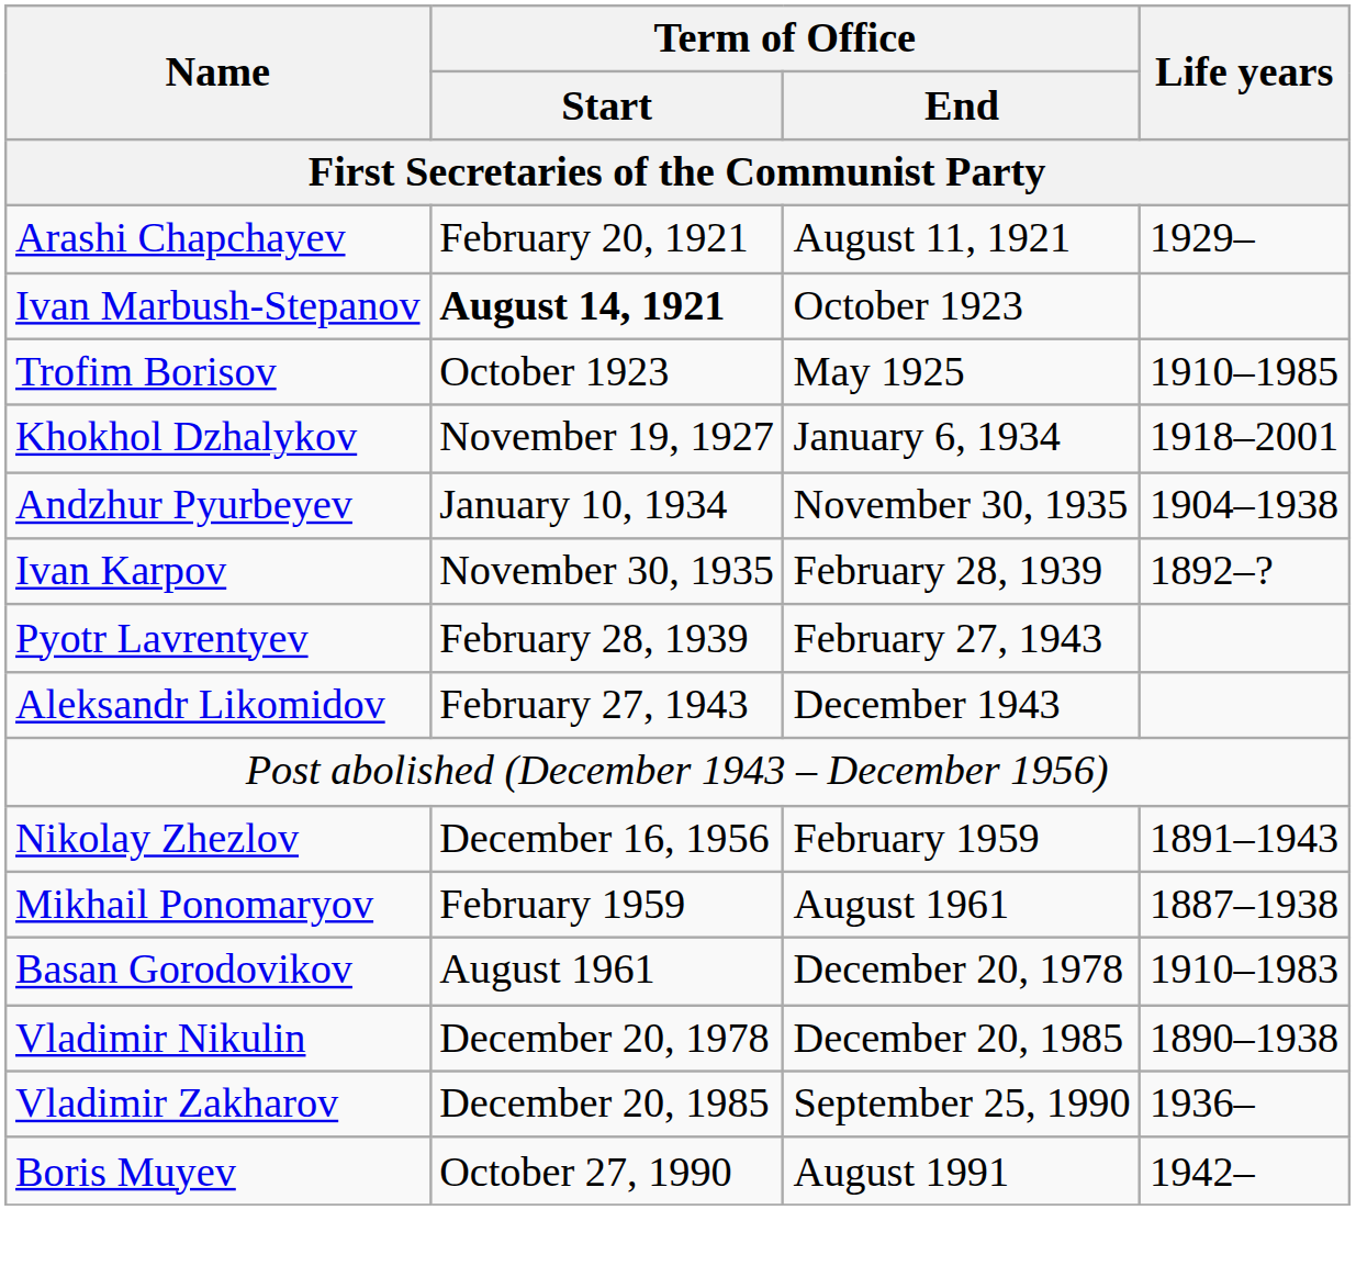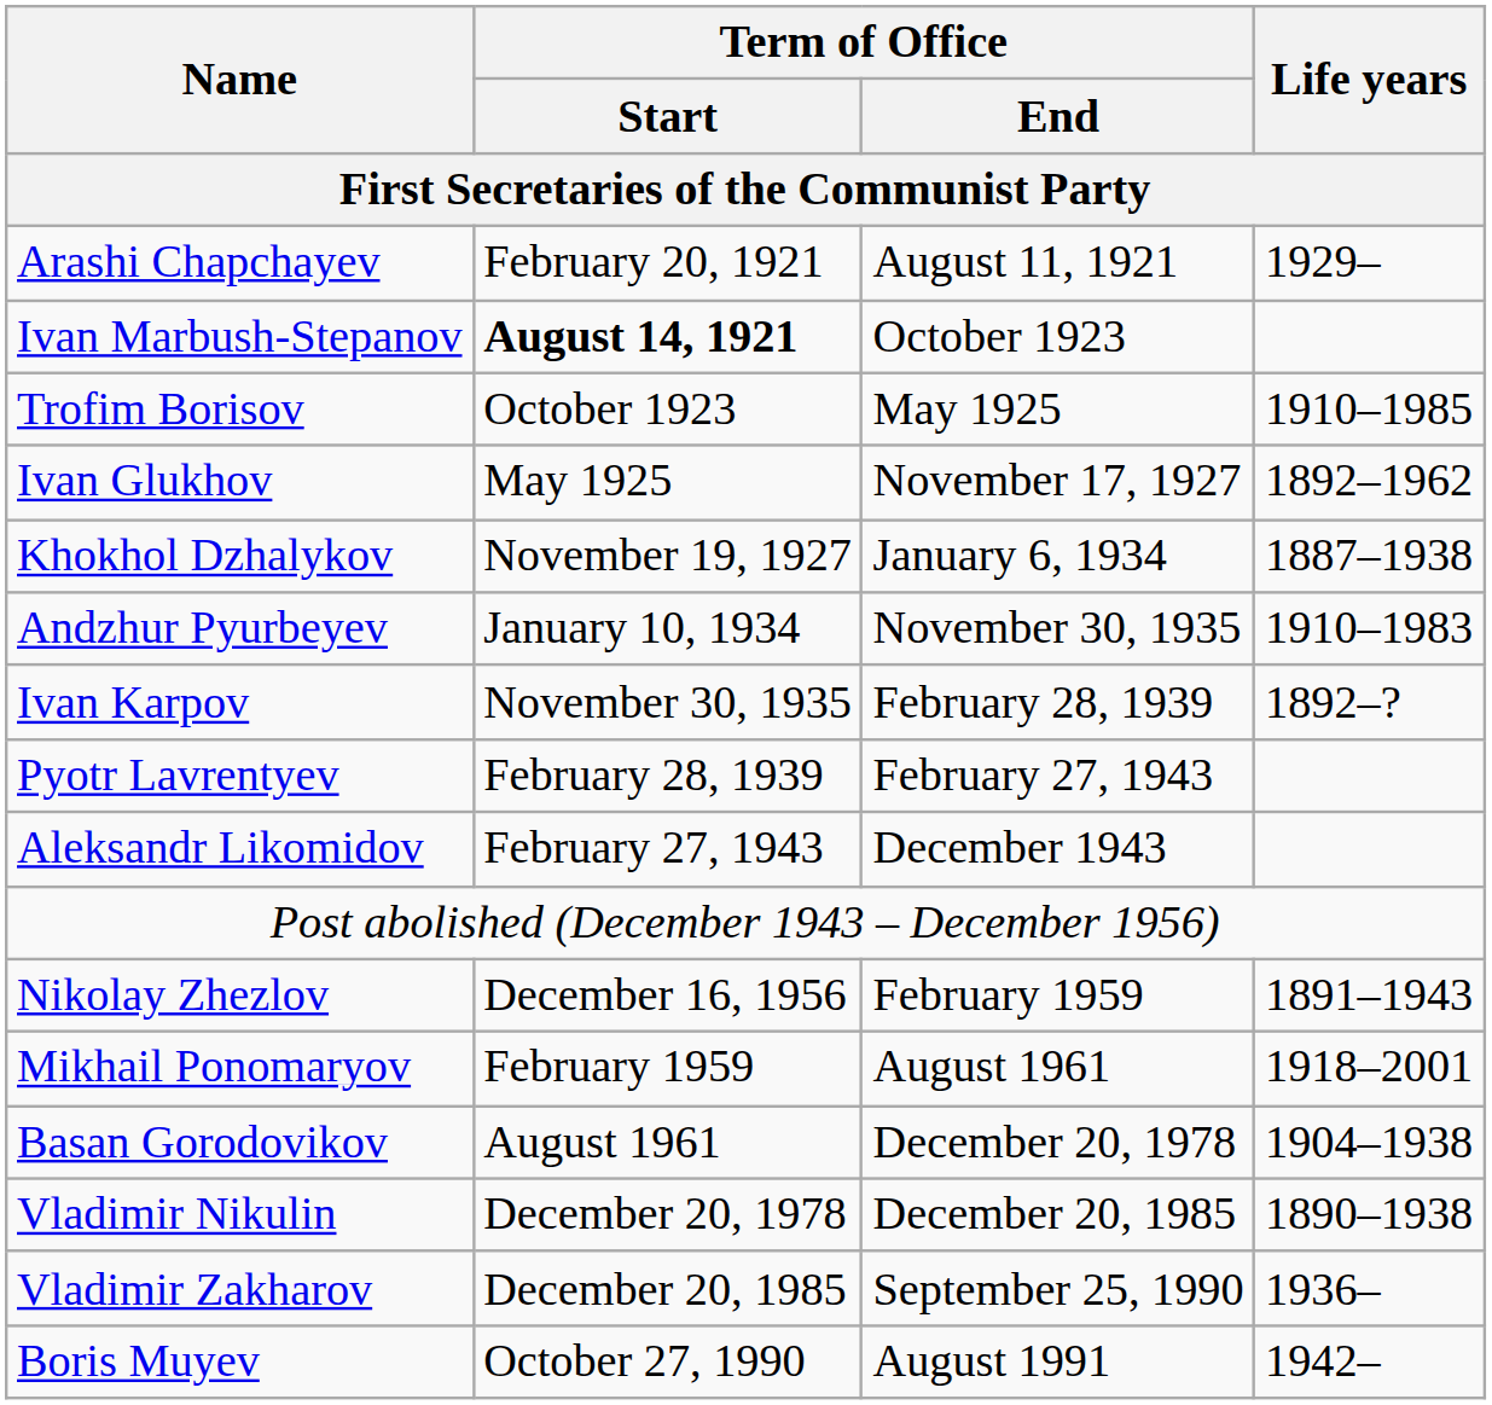+ row: Ivan Glukhov | May 1925 | November 17, 1927 | 1892–1962
Khokhol Dzhalykov | Life years: 1918–2001 -> 1887–1938
Andzhur Pyurbeyev | Life years: 1904–1938 -> 1910–1983
Mikhail Ponomaryov | Life years: 1887–1938 -> 1918–2001
Basan Gorodovikov | Life years: 1910–1983 -> 1904–1938
